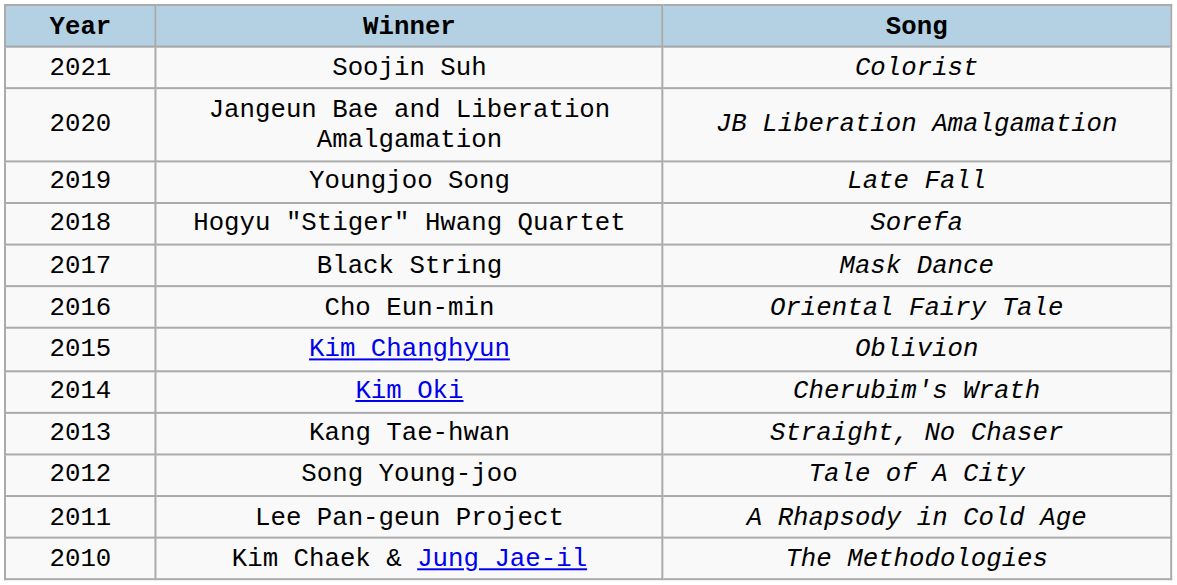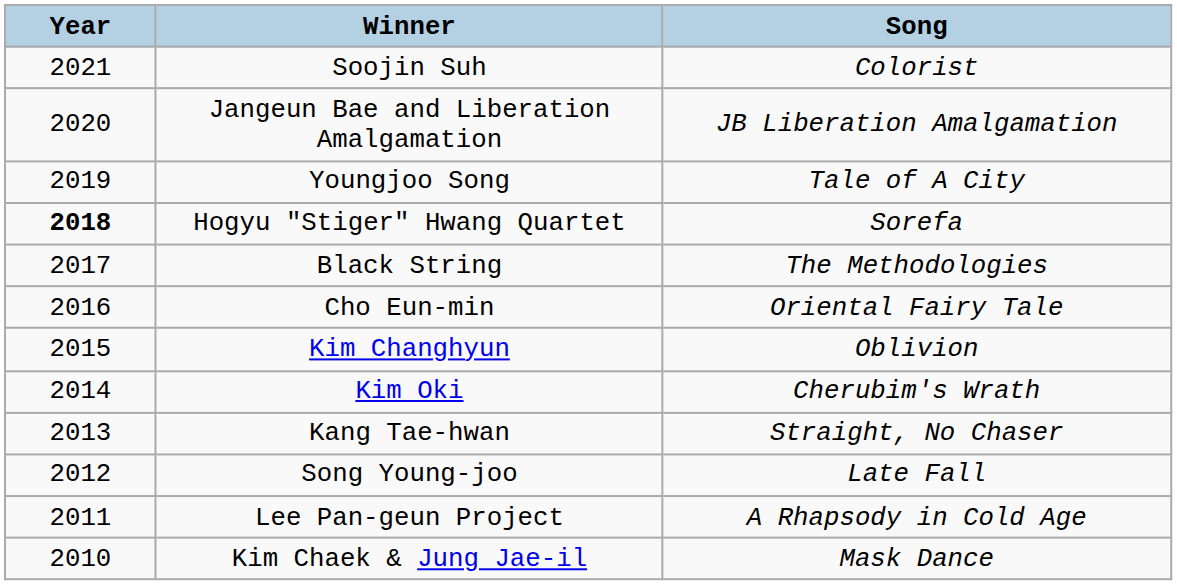Youngjoo Song | Song: Late Fall -> Tale of A City
Hogyu "Stiger" Hwang Quartet | Year: normal -> bold
Black String | Song: Mask Dance -> The Methodologies
Song Young-joo | Song: Tale of A City -> Late Fall
Kim Chaek & Jung Jae-il | Song: The Methodologies -> Mask Dance
